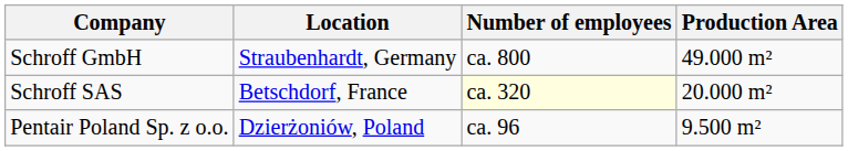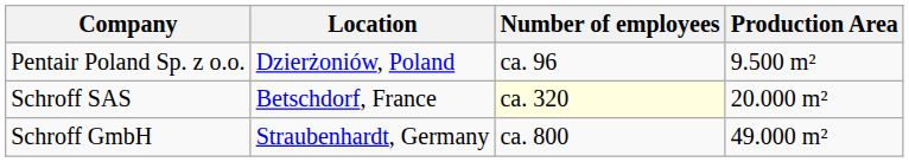rows swapped: Schroff GmbH <-> Pentair Poland Sp. z o.o.
